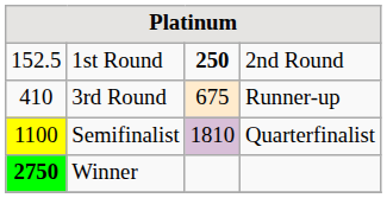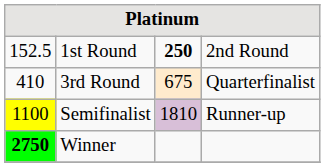3rd Round | column 4: Runner-up -> Quarterfinalist
Semifinalist | column 4: Quarterfinalist -> Runner-up
